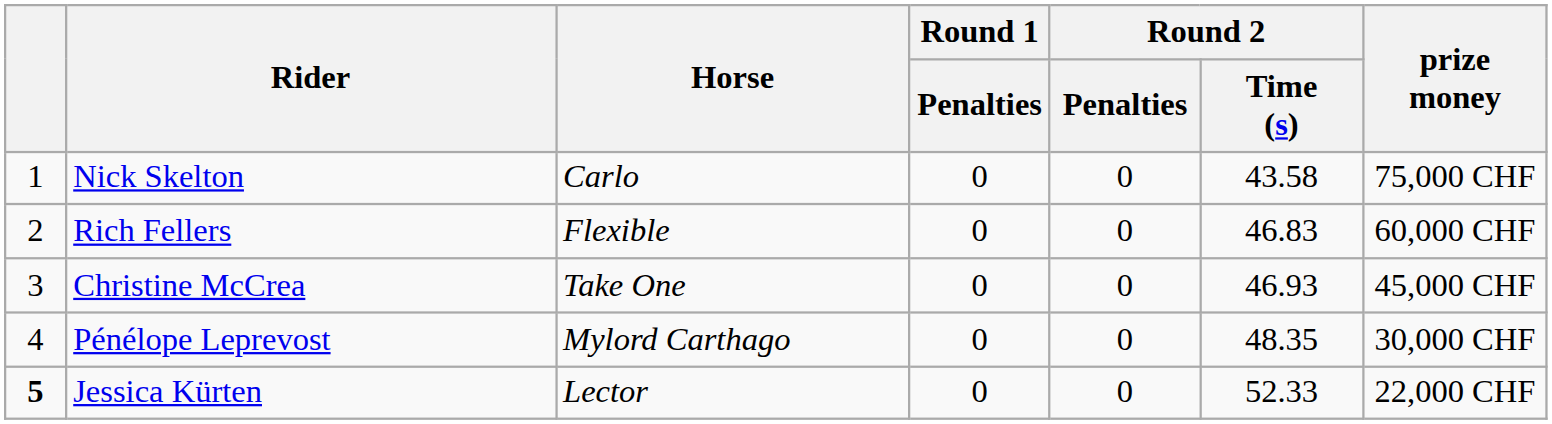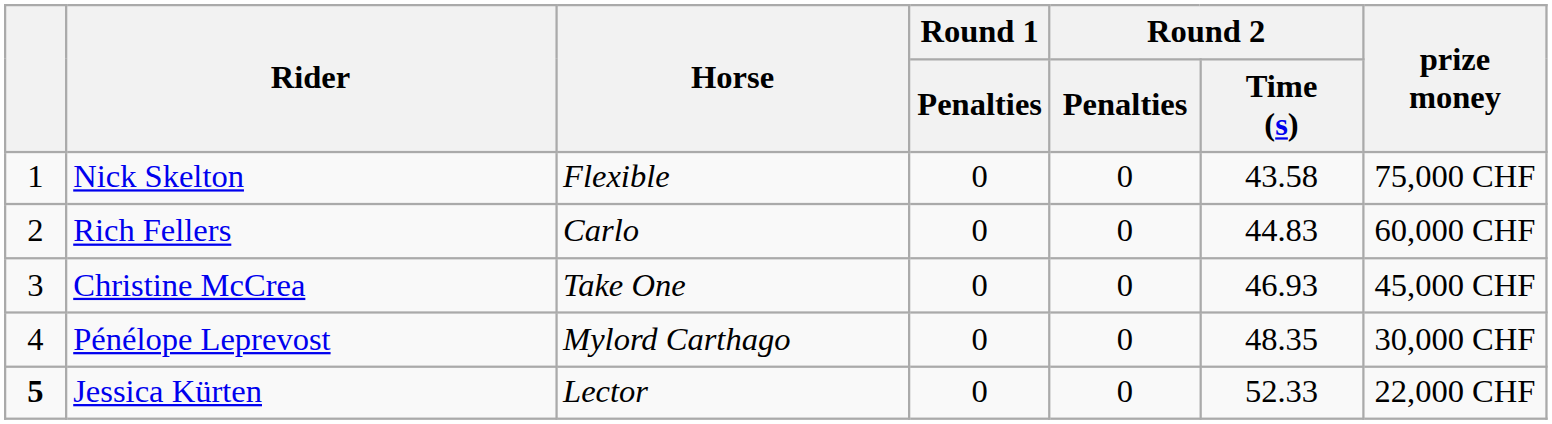Nick Skelton | Horse: Carlo -> Flexible
Rich Fellers | Horse: Flexible -> Carlo
Rich Fellers | Round 2 / Time (s): 46.83 -> 44.83
